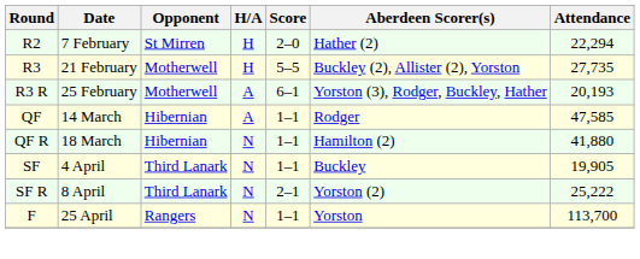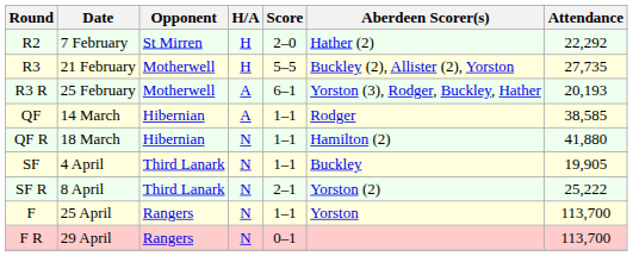R2 | Attendance: 22,294 -> 22,292
QF | Attendance: 47,585 -> 38,585
+ row: F R | 29 April | Rangers | N | 0–1 | 113,700
